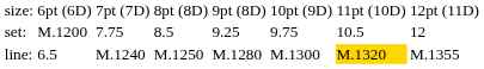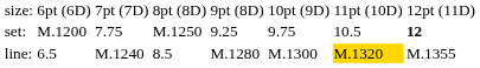set: | column 4: 8.5 -> M.1250
set: | column 8: normal -> bold
line: | column 4: M.1250 -> 8.5
